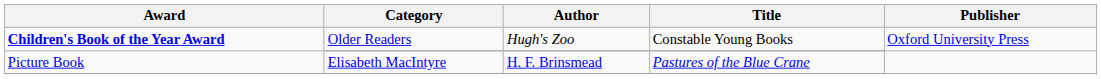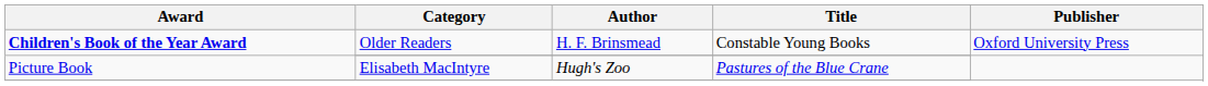Children's Book of the Year Award / Older Readers | Author: Hugh's Zoo -> H. F. Brinsmead
Picture Book | Author: H. F. Brinsmead -> Hugh's Zoo
